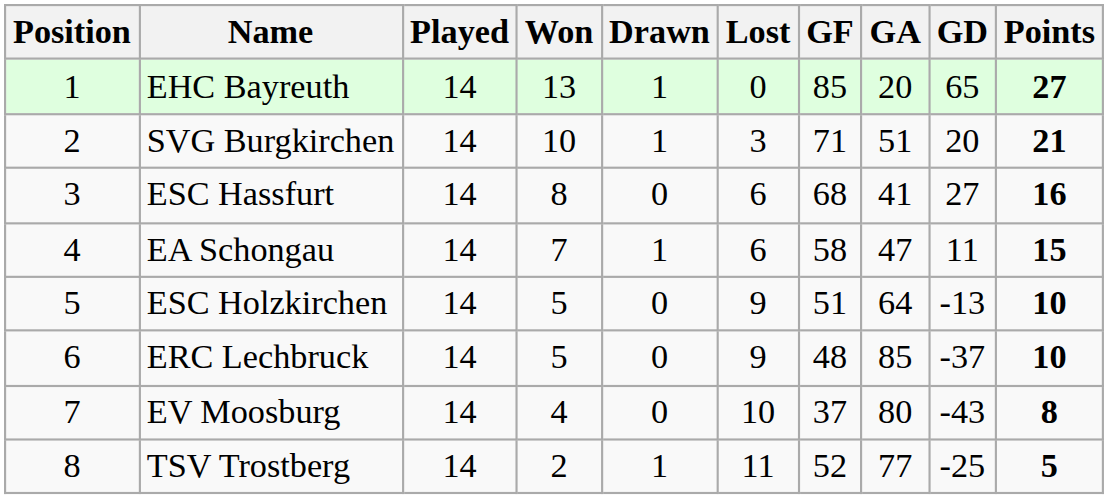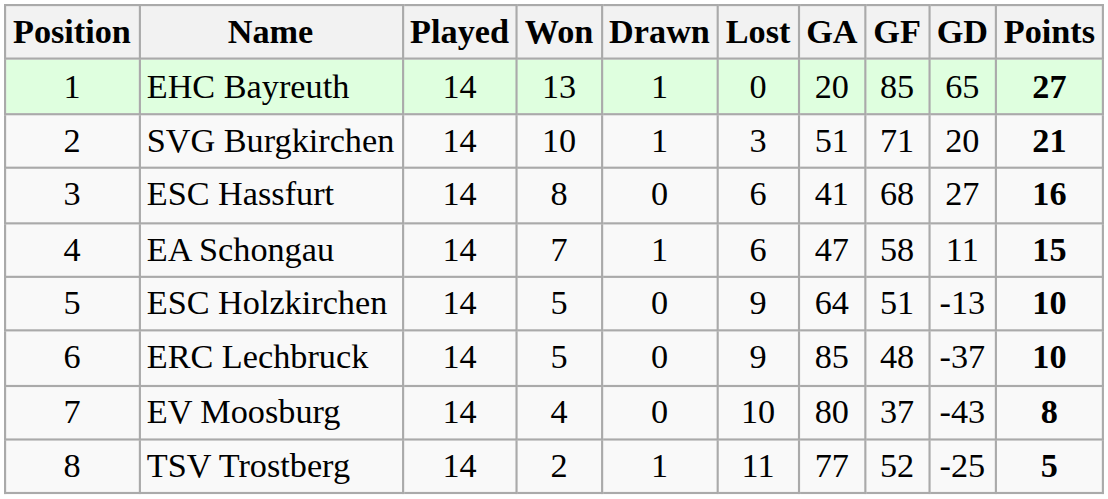columns swapped: GF <-> GA
